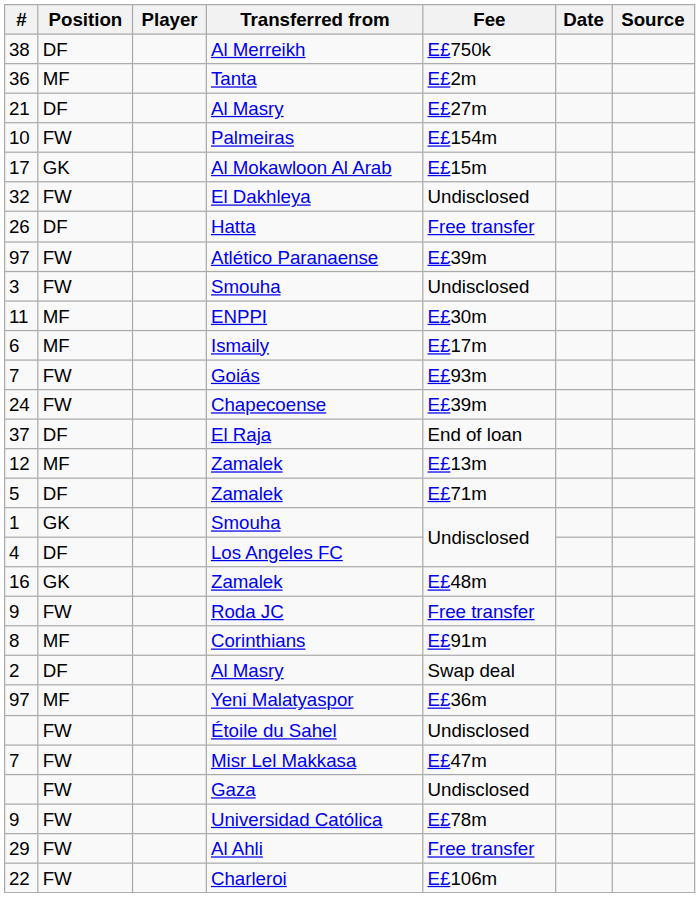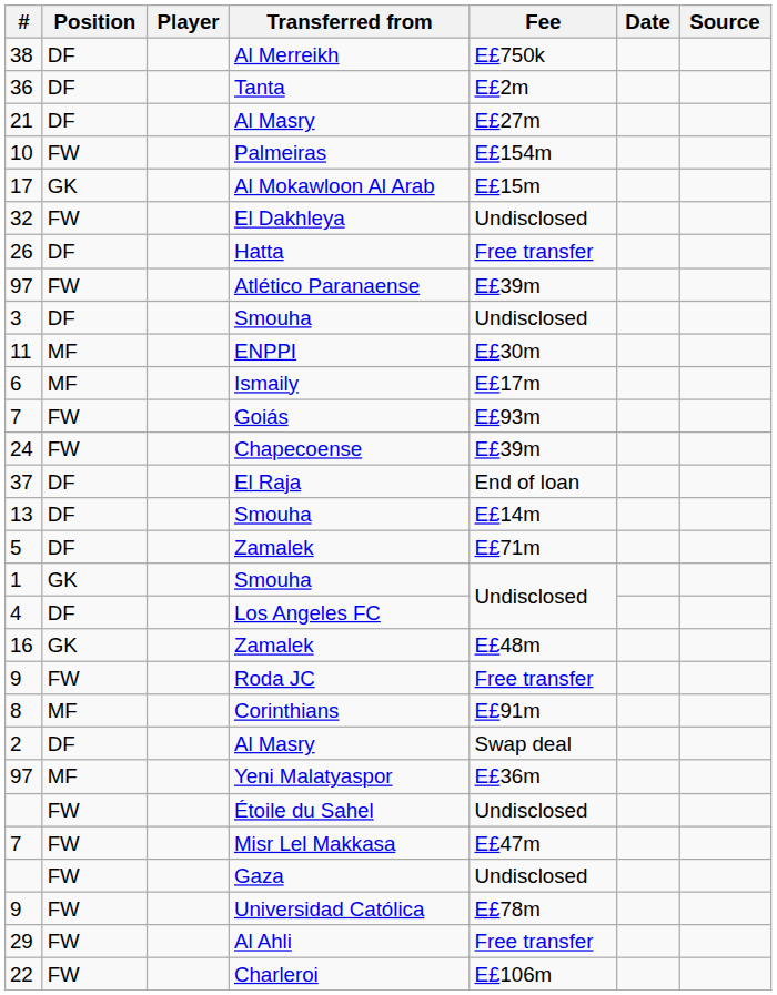36 | Position: MF -> DF
3 | Position: FW -> DF
+ row: 13 | DF | Smouha | E£14m
- row: 12 | MF | Zamalek | E£13m
